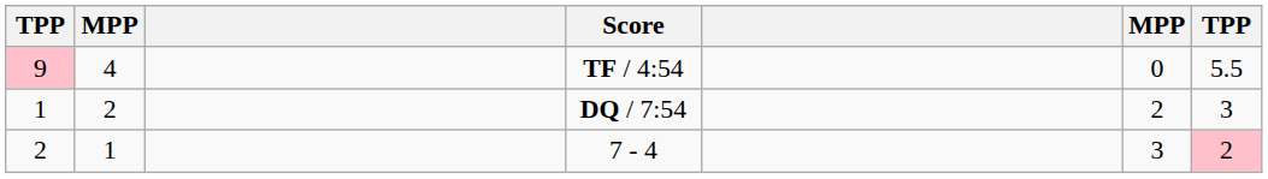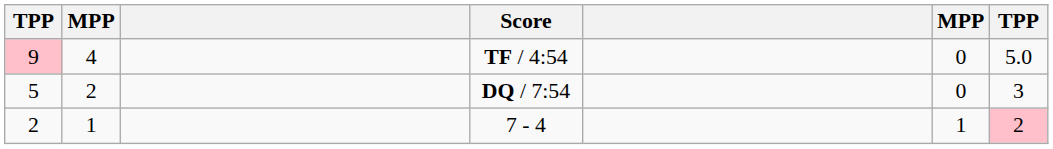TF / 4:54 | column 7: 5.5 -> 5.0
DQ / 7:54 | column 1: 1 -> 5
DQ / 7:54 | column 6: 2 -> 0
7 - 4 | column 6: 3 -> 1
